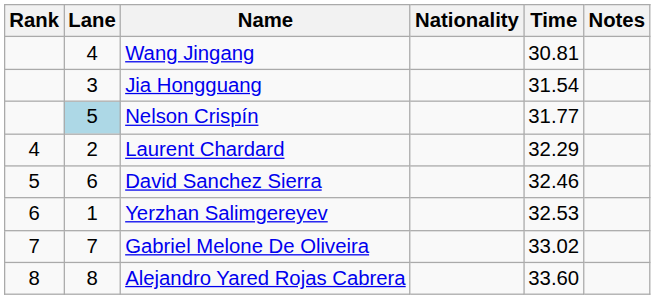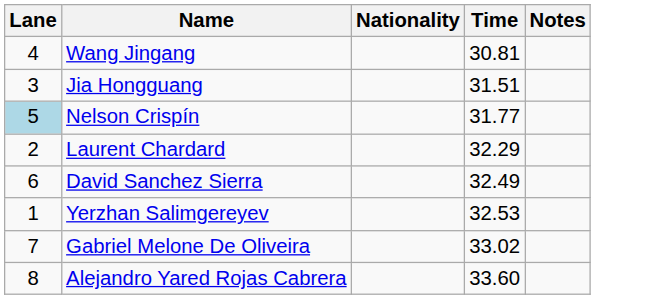- column: Rank | 4 | 5 | 6 | 7 | 8
Jia Hongguang | Time: 31.54 -> 31.51
David Sanchez Sierra | Time: 32.46 -> 32.49
